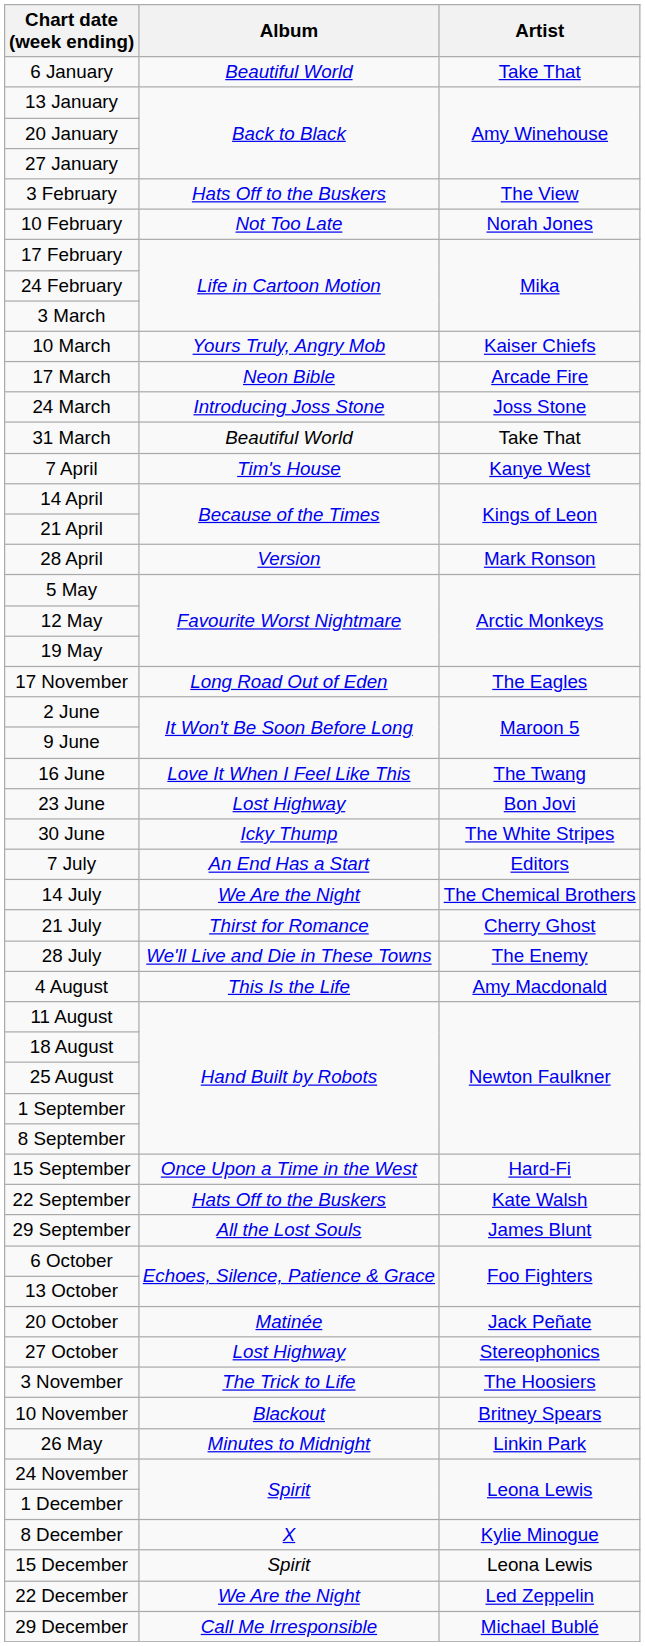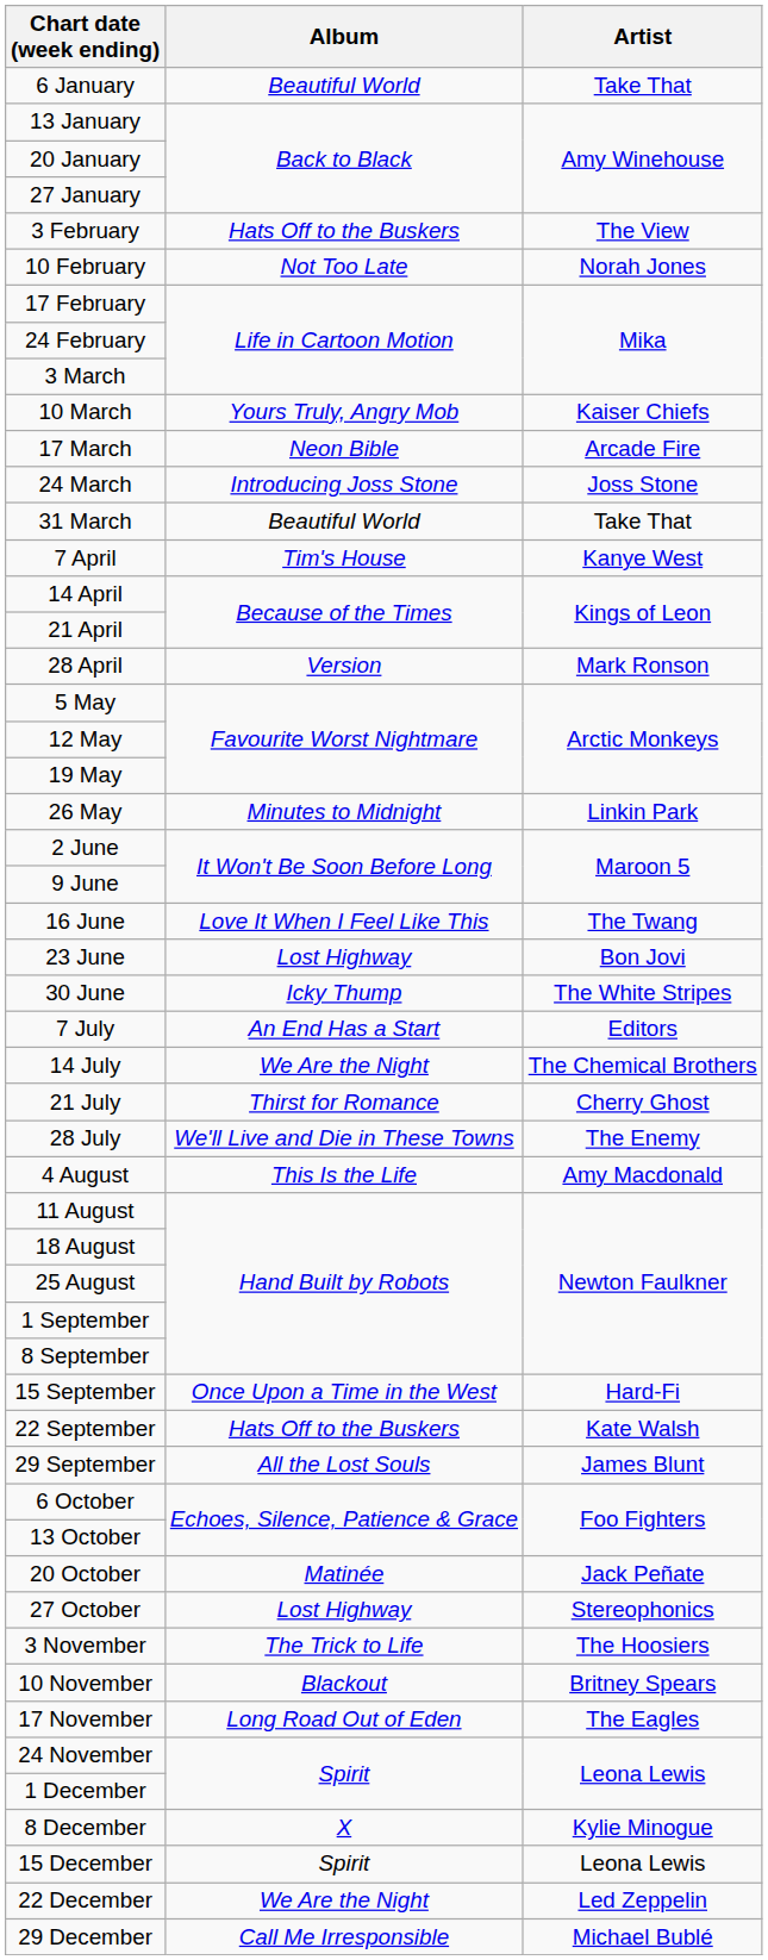rows swapped: 26 May <-> 17 November
